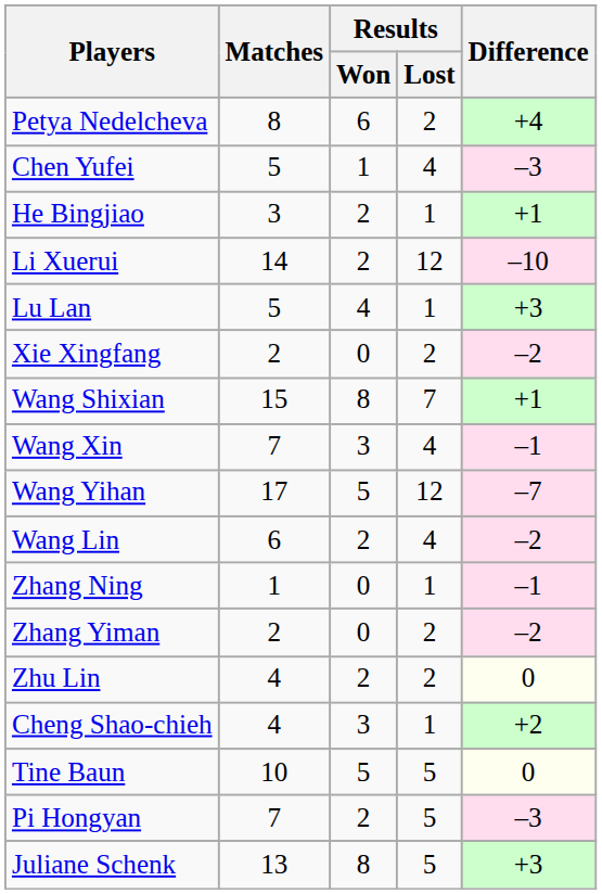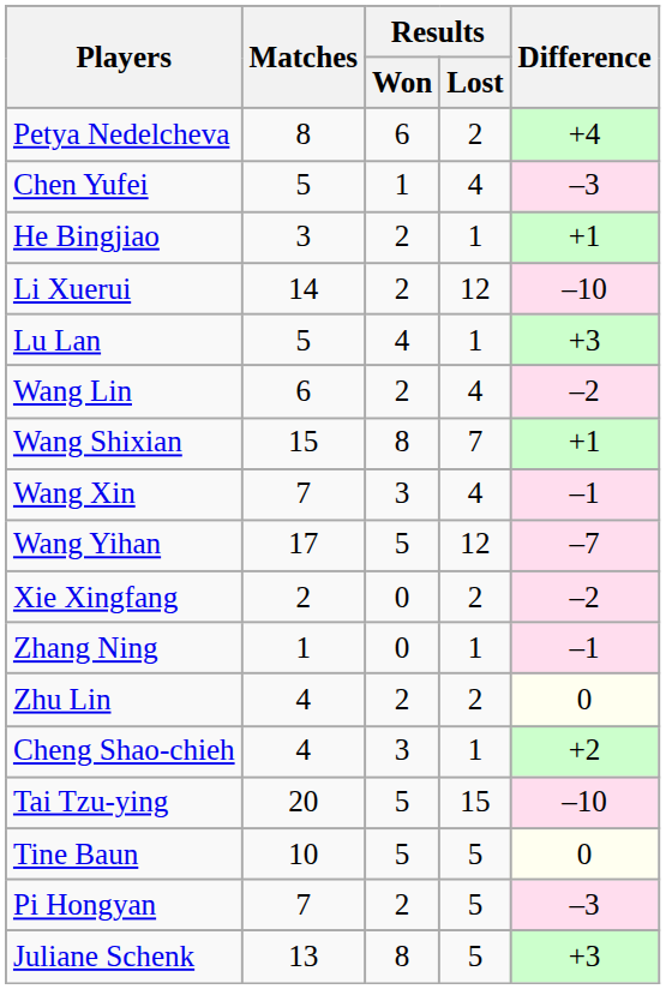rows swapped: Wang Lin <-> Xie Xingfang
- row: Zhang Yiman | 2 | 0 | 2 | –2
+ row: Tai Tzu-ying | 20 | 5 | 15 | –10
